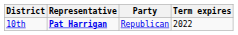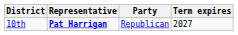10th | Term expires: 2022 -> 2027
